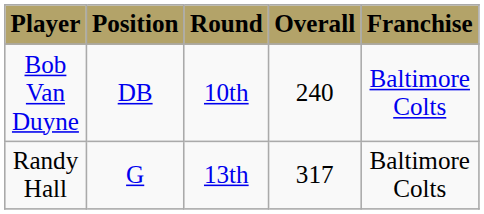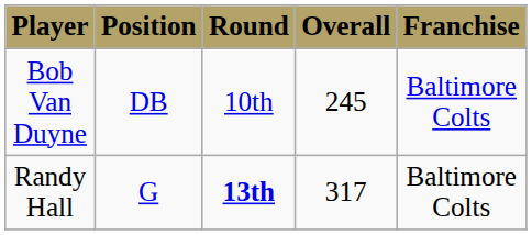Bob Van Duyne | Overall: 240 -> 245
Randy Hall | Round: normal -> bold
